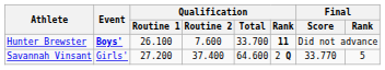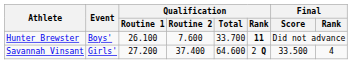Hunter Brewster | Event: bold -> normal
Savannah Vinsant | Final / Score: 33.770 -> 33.500
Savannah Vinsant | Final / Rank: 5 -> 4
